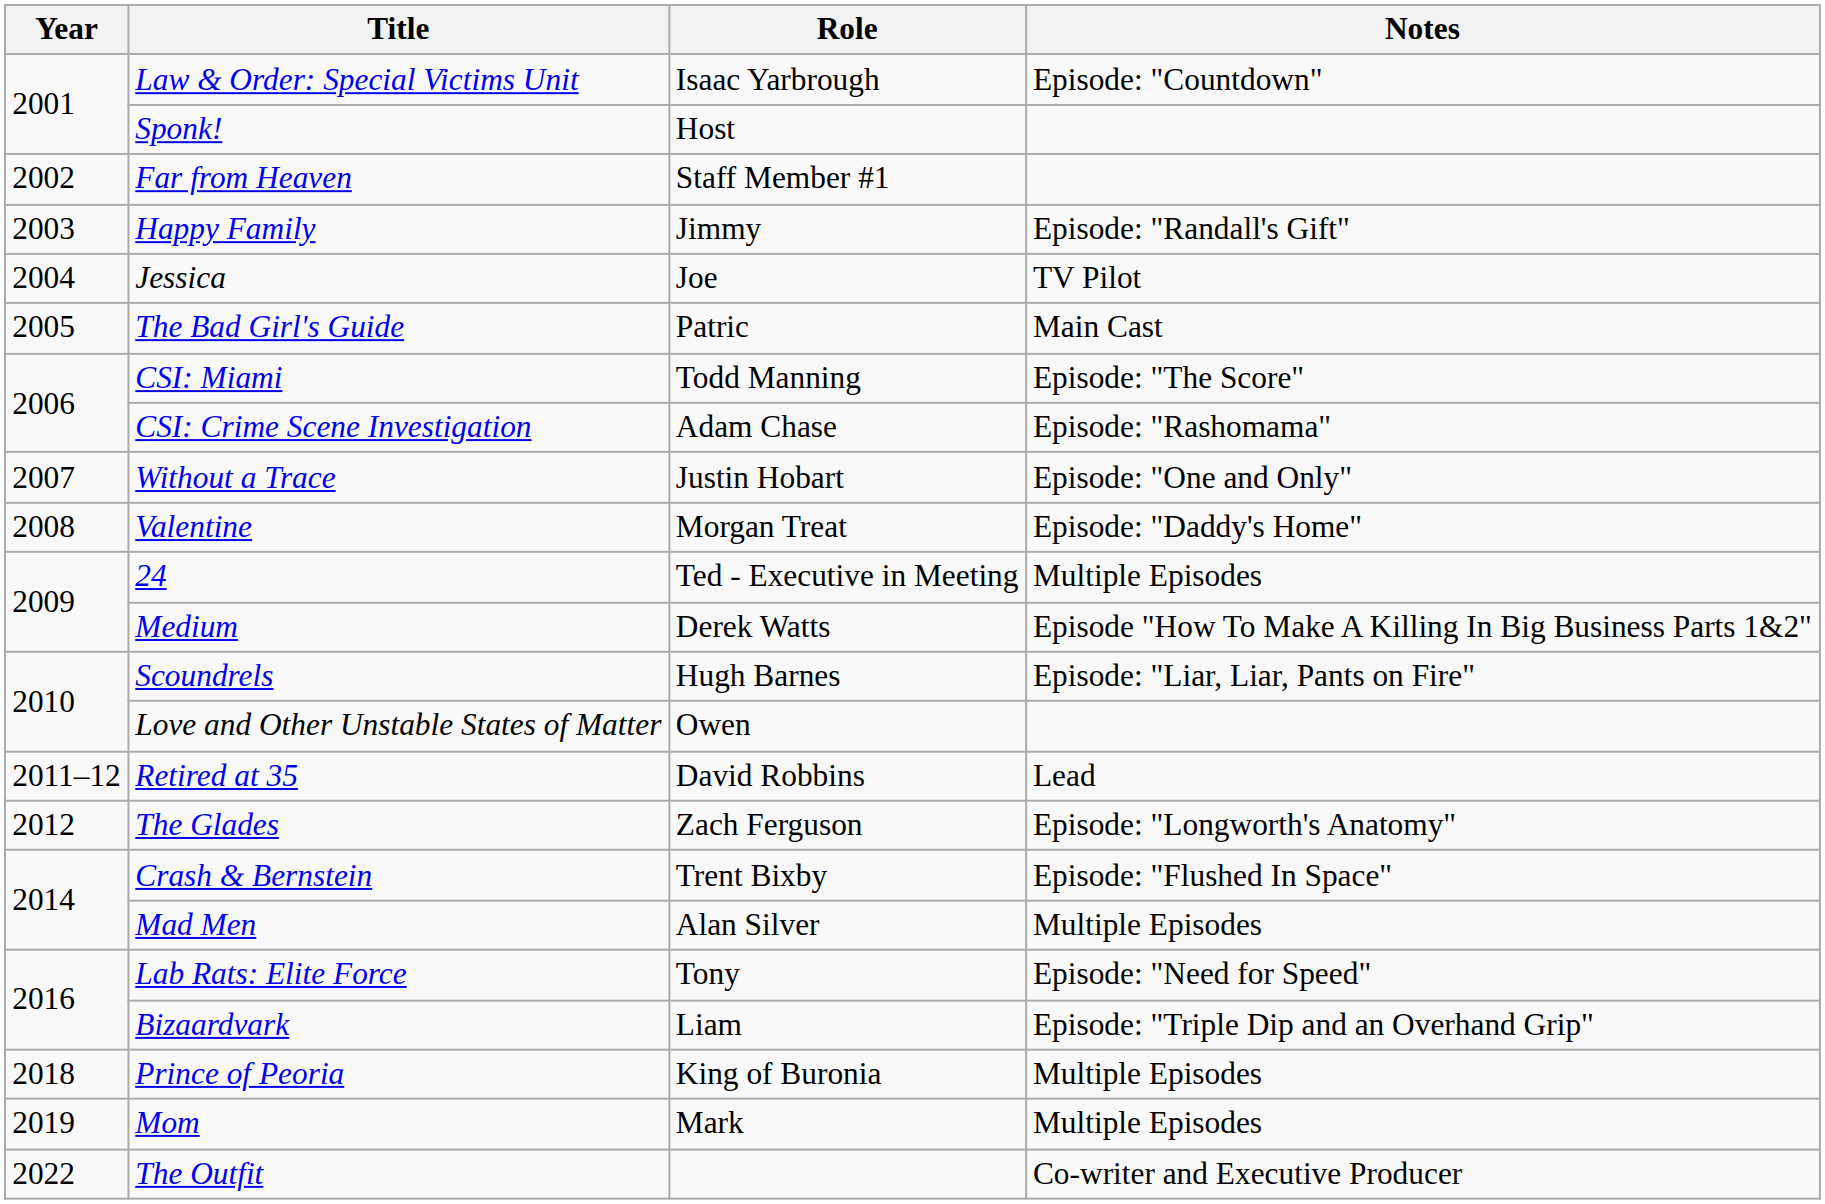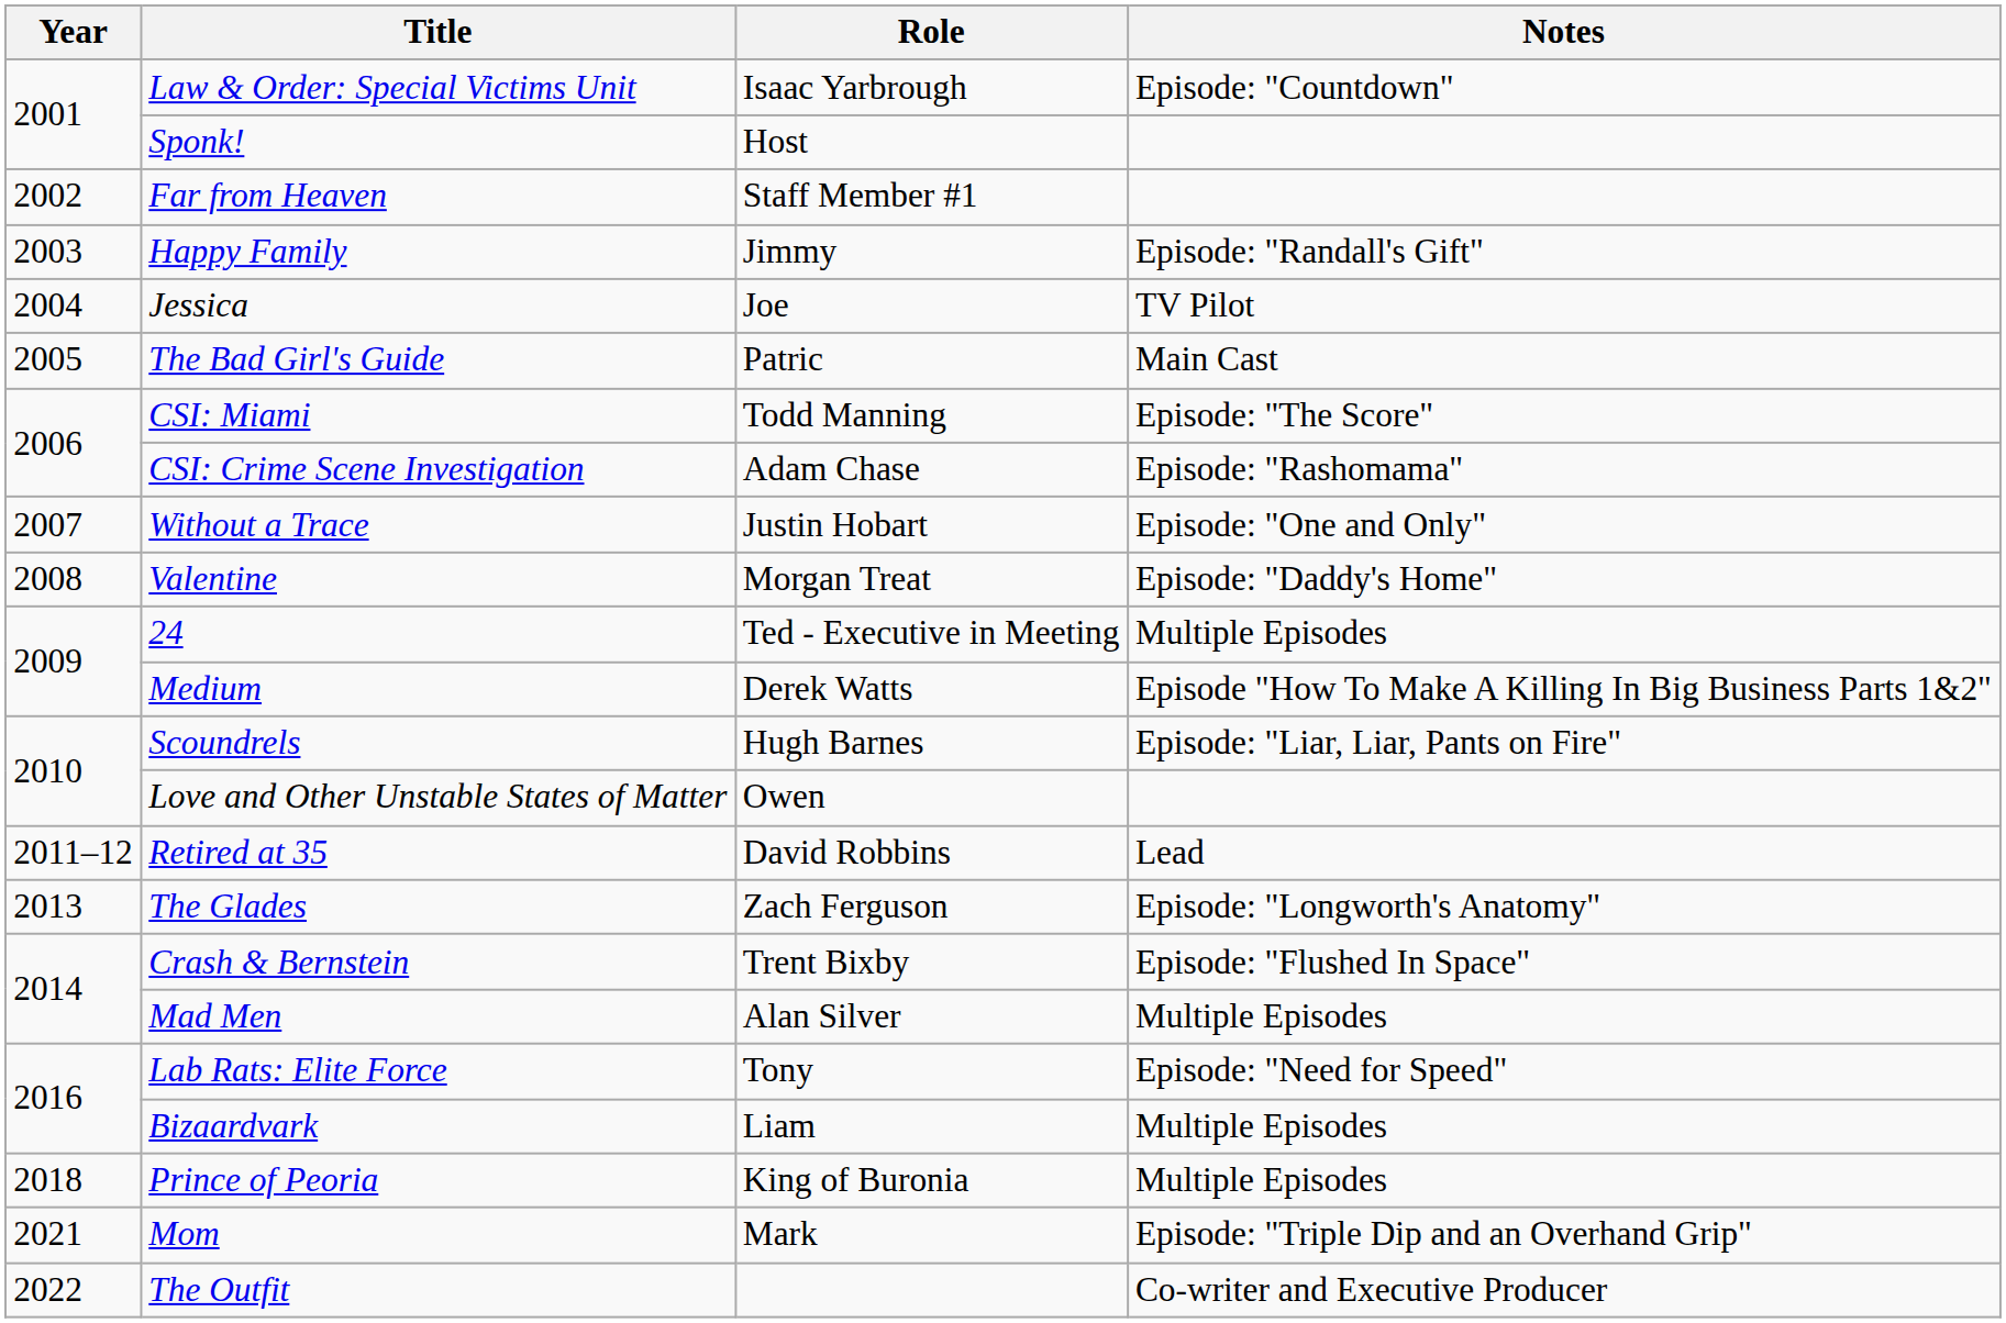The Glades | Year: 2012 -> 2013
Bizaardvark | Notes: Episode: "Triple Dip and an Overhand Grip" -> Multiple Episodes
Mom | Year: 2019 -> 2021
Mom | Notes: Multiple Episodes -> Episode: "Triple Dip and an Overhand Grip"
